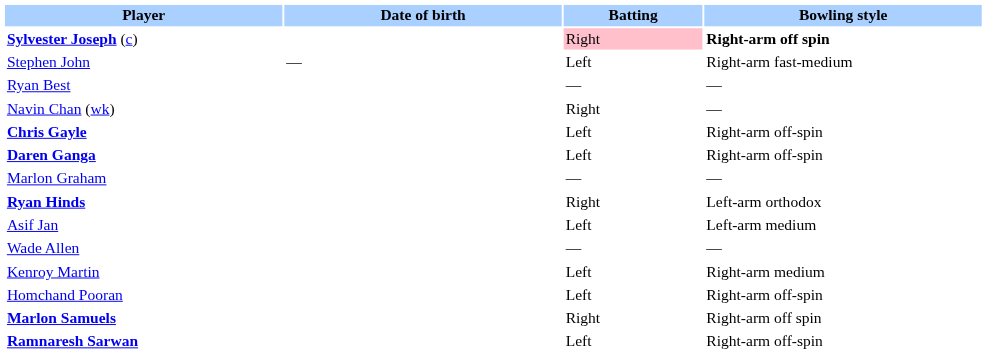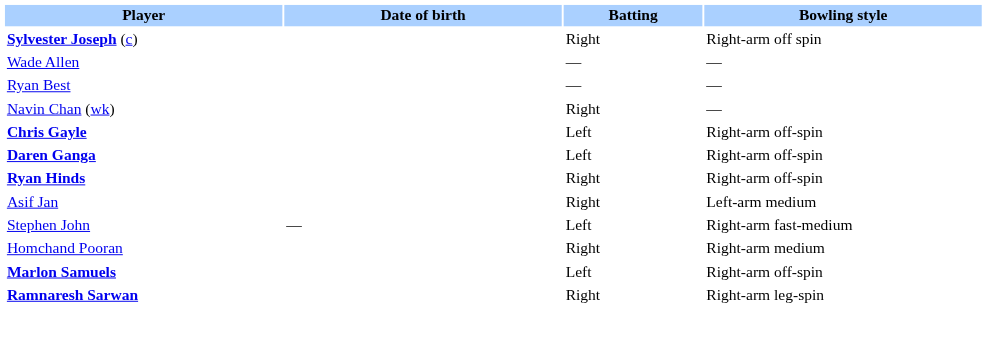Sylvester Joseph (c) | Batting: pink background -> no background
Sylvester Joseph (c) | Bowling style: bold -> normal
rows swapped: Wade Allen <-> Stephen John
- row: Marlon Graham | — | —
Ryan Hinds | Bowling style: Left-arm orthodox -> Right-arm off-spin
Asif Jan | Batting: Left -> Right
- row: Kenroy Martin | Left | Right-arm medium
Homchand Pooran | Batting: Left -> Right
Homchand Pooran | Bowling style: Right-arm off-spin -> Right-arm medium
Marlon Samuels | Batting: Right -> Left
Marlon Samuels | Bowling style: Right-arm off spin -> Right-arm off-spin
Ramnaresh Sarwan | Batting: Left -> Right
Ramnaresh Sarwan | Bowling style: Right-arm off-spin -> Right-arm leg-spin
